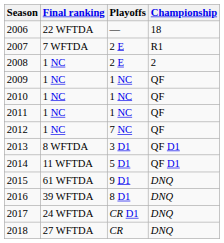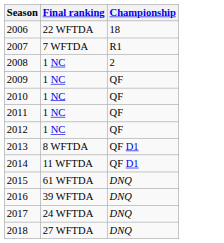- column: Playoffs | — | 2 E | 2 E | 1 NC | 1 NC | 1 NC | 7 NC | 3 D1 | 5 D1 | 9 D1 | 8 D1 | CR D1 | CR
